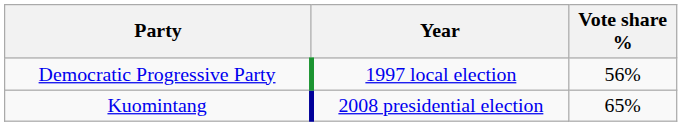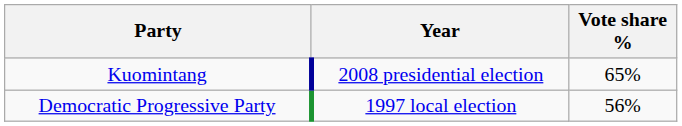rows swapped: Democratic Progressive Party <-> Kuomintang
